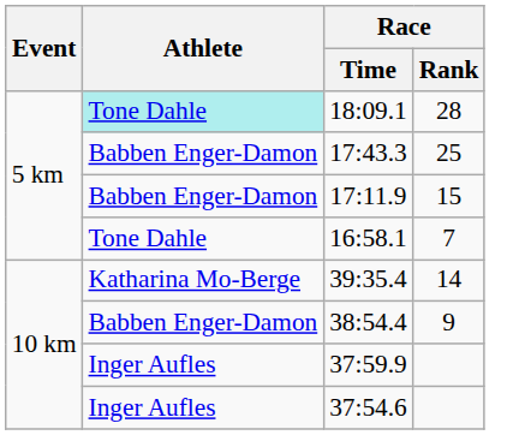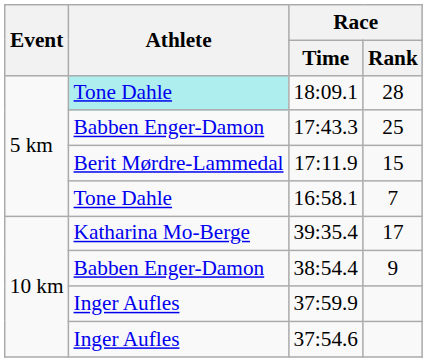17:11.9 | Athlete: Babben Enger-Damon -> Berit Mørdre-Lammedal
39:35.4 | Race / Rank: 14 -> 17
